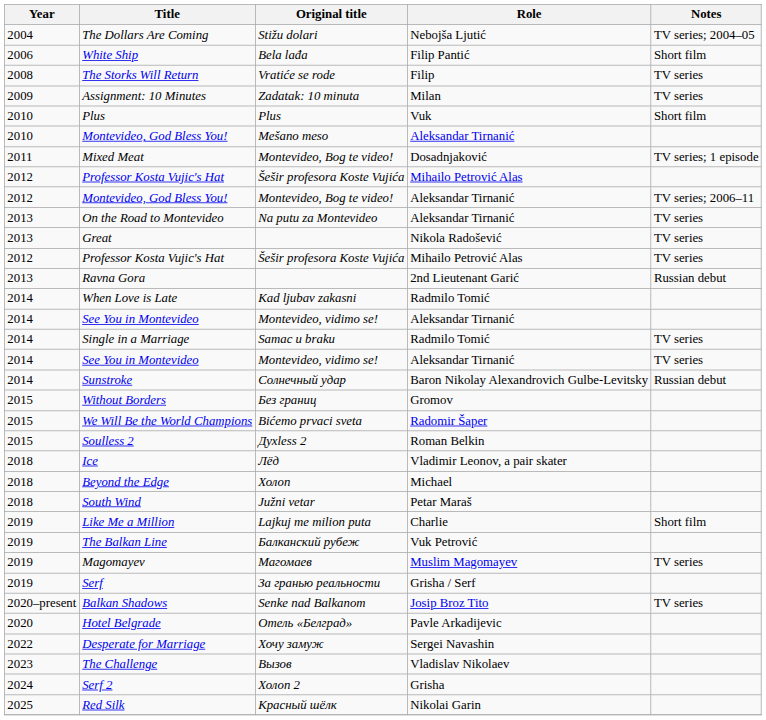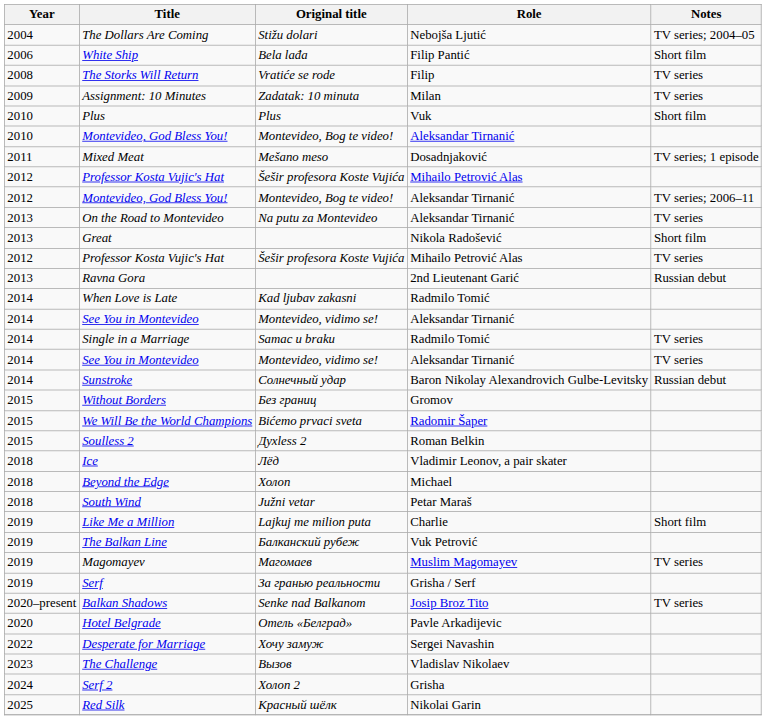2010 / Montevideo, God Bless You! | Original title: Mešano meso -> Montevideo, Bog te video!
Mixed Meat | Original title: Montevideo, Bog te video! -> Mešano meso
Great | Notes: TV series -> Short film
